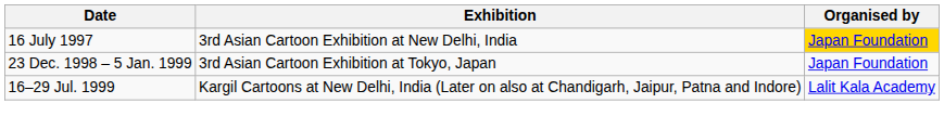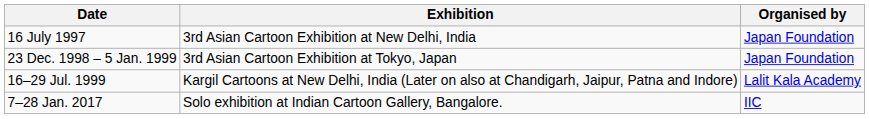16 July 1997 | Organised by: gold background -> no background
+ row: 7–28 Jan. 2017 | Solo exhibition at Indian Cartoon Gallery, Bangalore. | IIC
